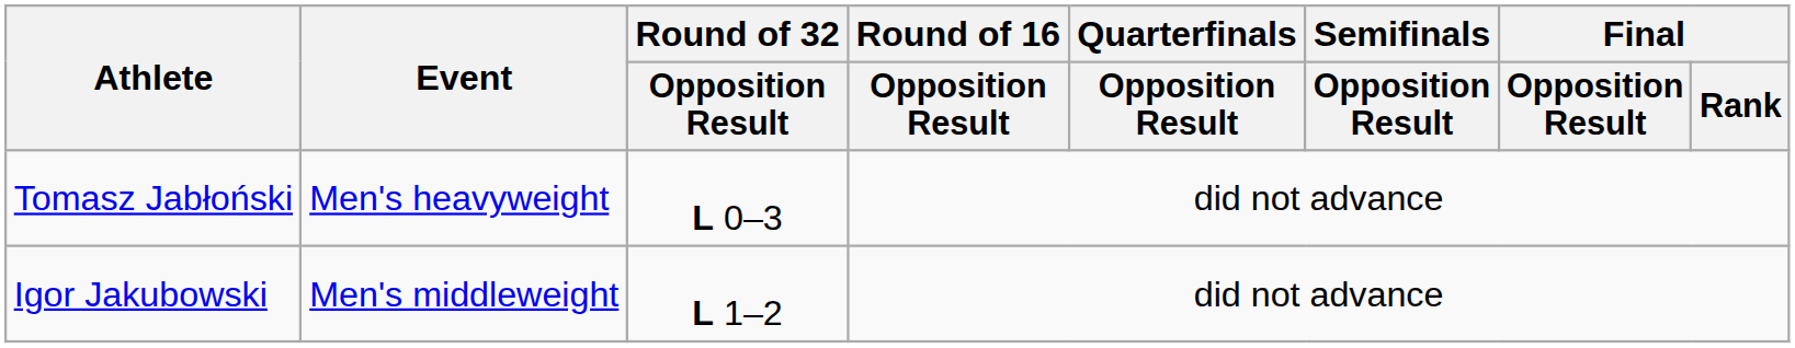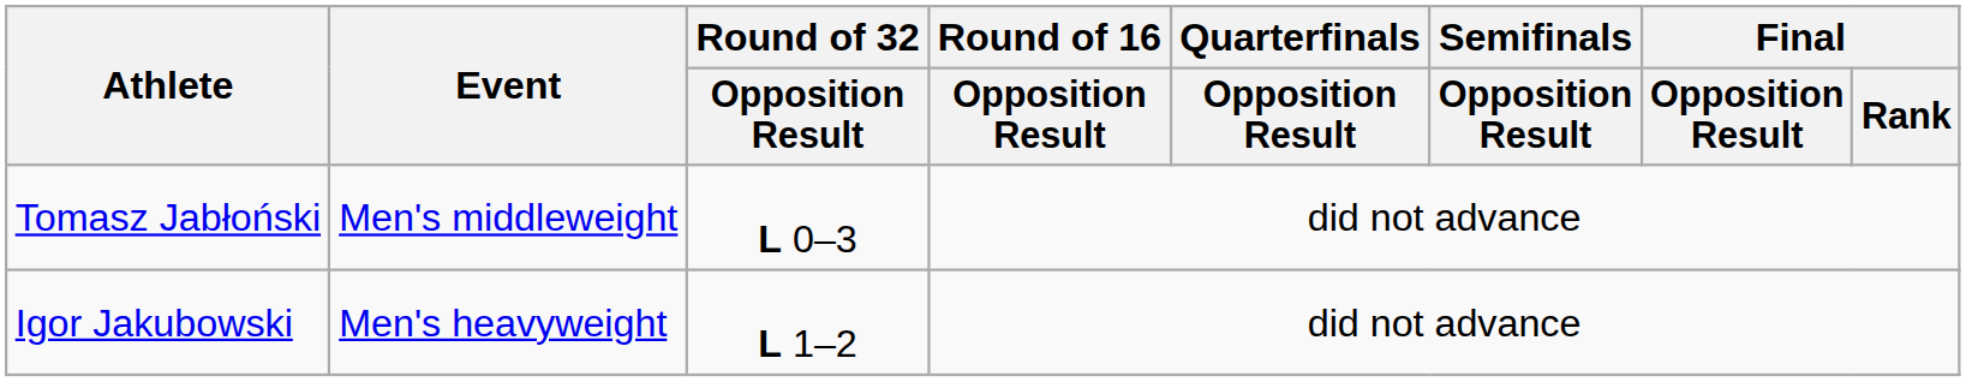Tomasz Jabłoński | Event: Men's heavyweight -> Men's middleweight
Igor Jakubowski | Event: Men's middleweight -> Men's heavyweight
